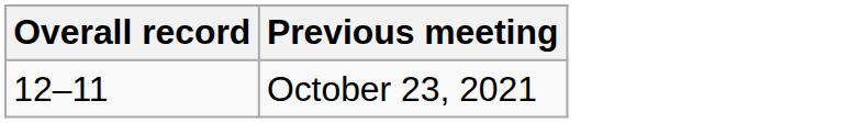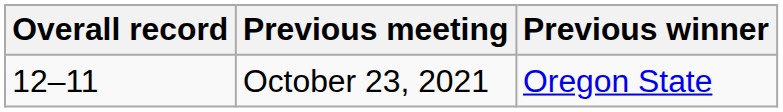+ column: Previous winner | Oregon State
